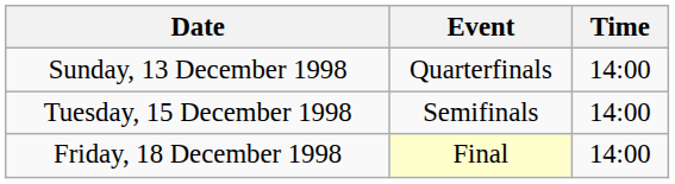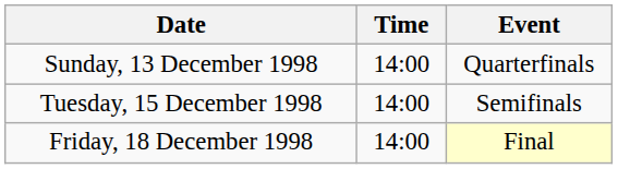columns swapped: Time <-> Event
